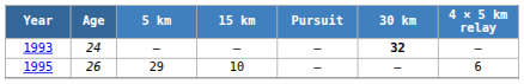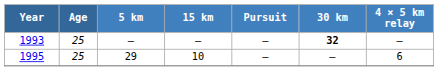1993 | Age: 24 -> 25
1995 | Age: 26 -> 25
